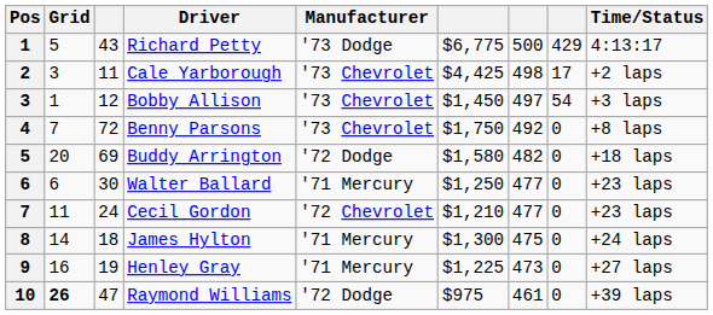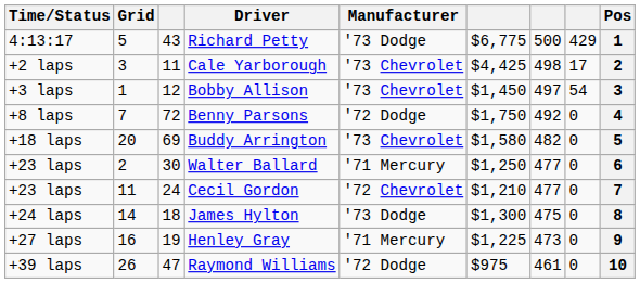columns swapped: Pos <-> Time/Status
Benny Parsons | Manufacturer: '73 Chevrolet -> '72 Dodge
Buddy Arrington | Manufacturer: '72 Dodge -> '73 Chevrolet
Walter Ballard | Grid: 6 -> 2
James Hylton | Manufacturer: '71 Mercury -> '73 Dodge
Raymond Williams | Grid: bold -> normal
